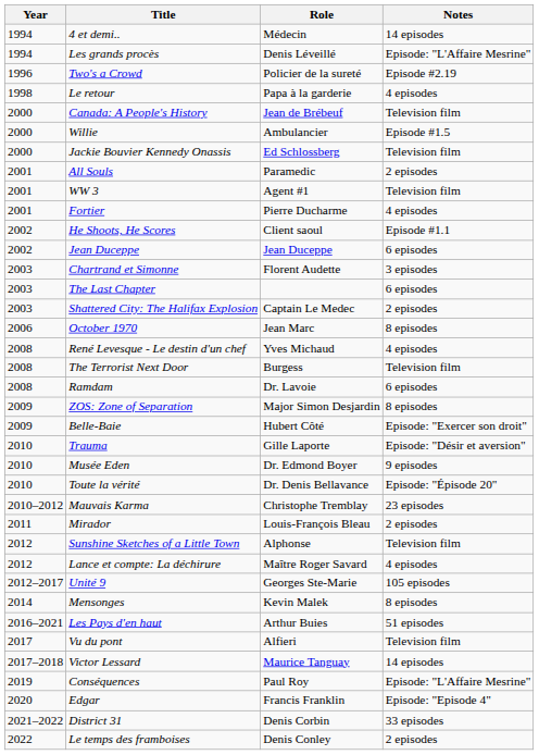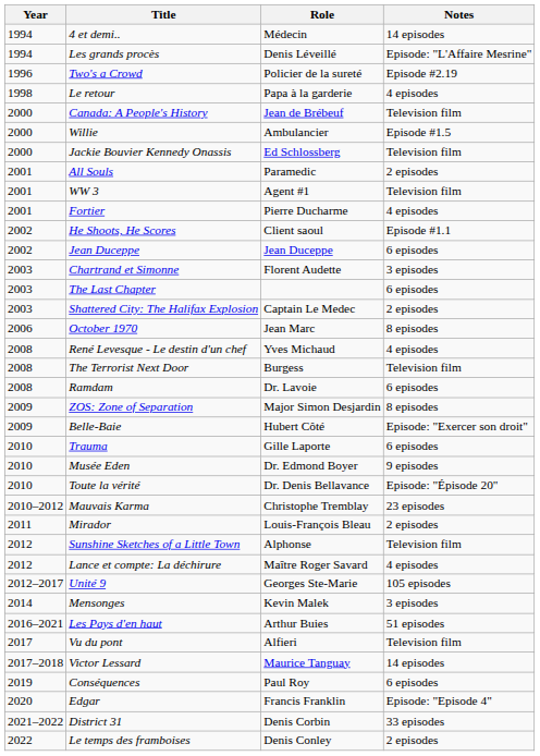Trauma | Notes: Episode: "Désir et aversion" -> 6 episodes
Mensonges | Notes: 8 episodes -> 3 episodes
Conséquences | Notes: Episode: "L'Affaire Mesrine" -> 6 episodes
